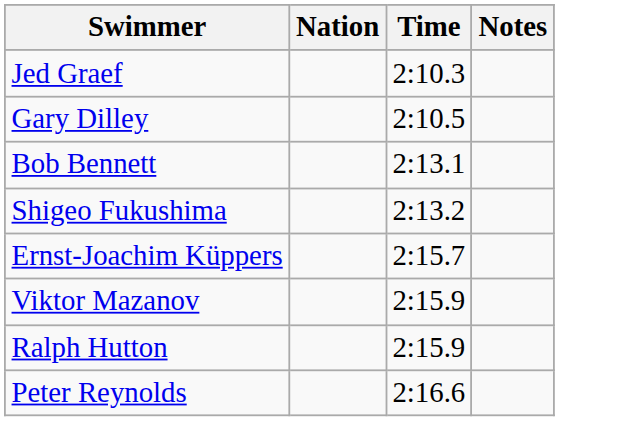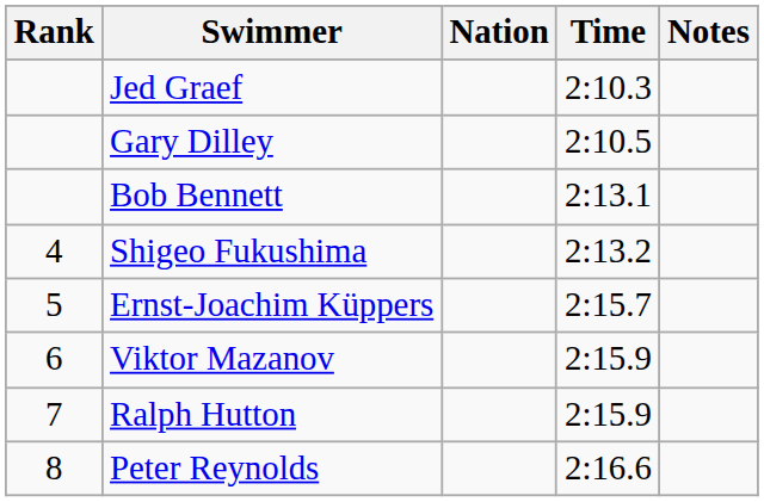+ column: Rank | 4 | 5 | 6 | 7 | 8
